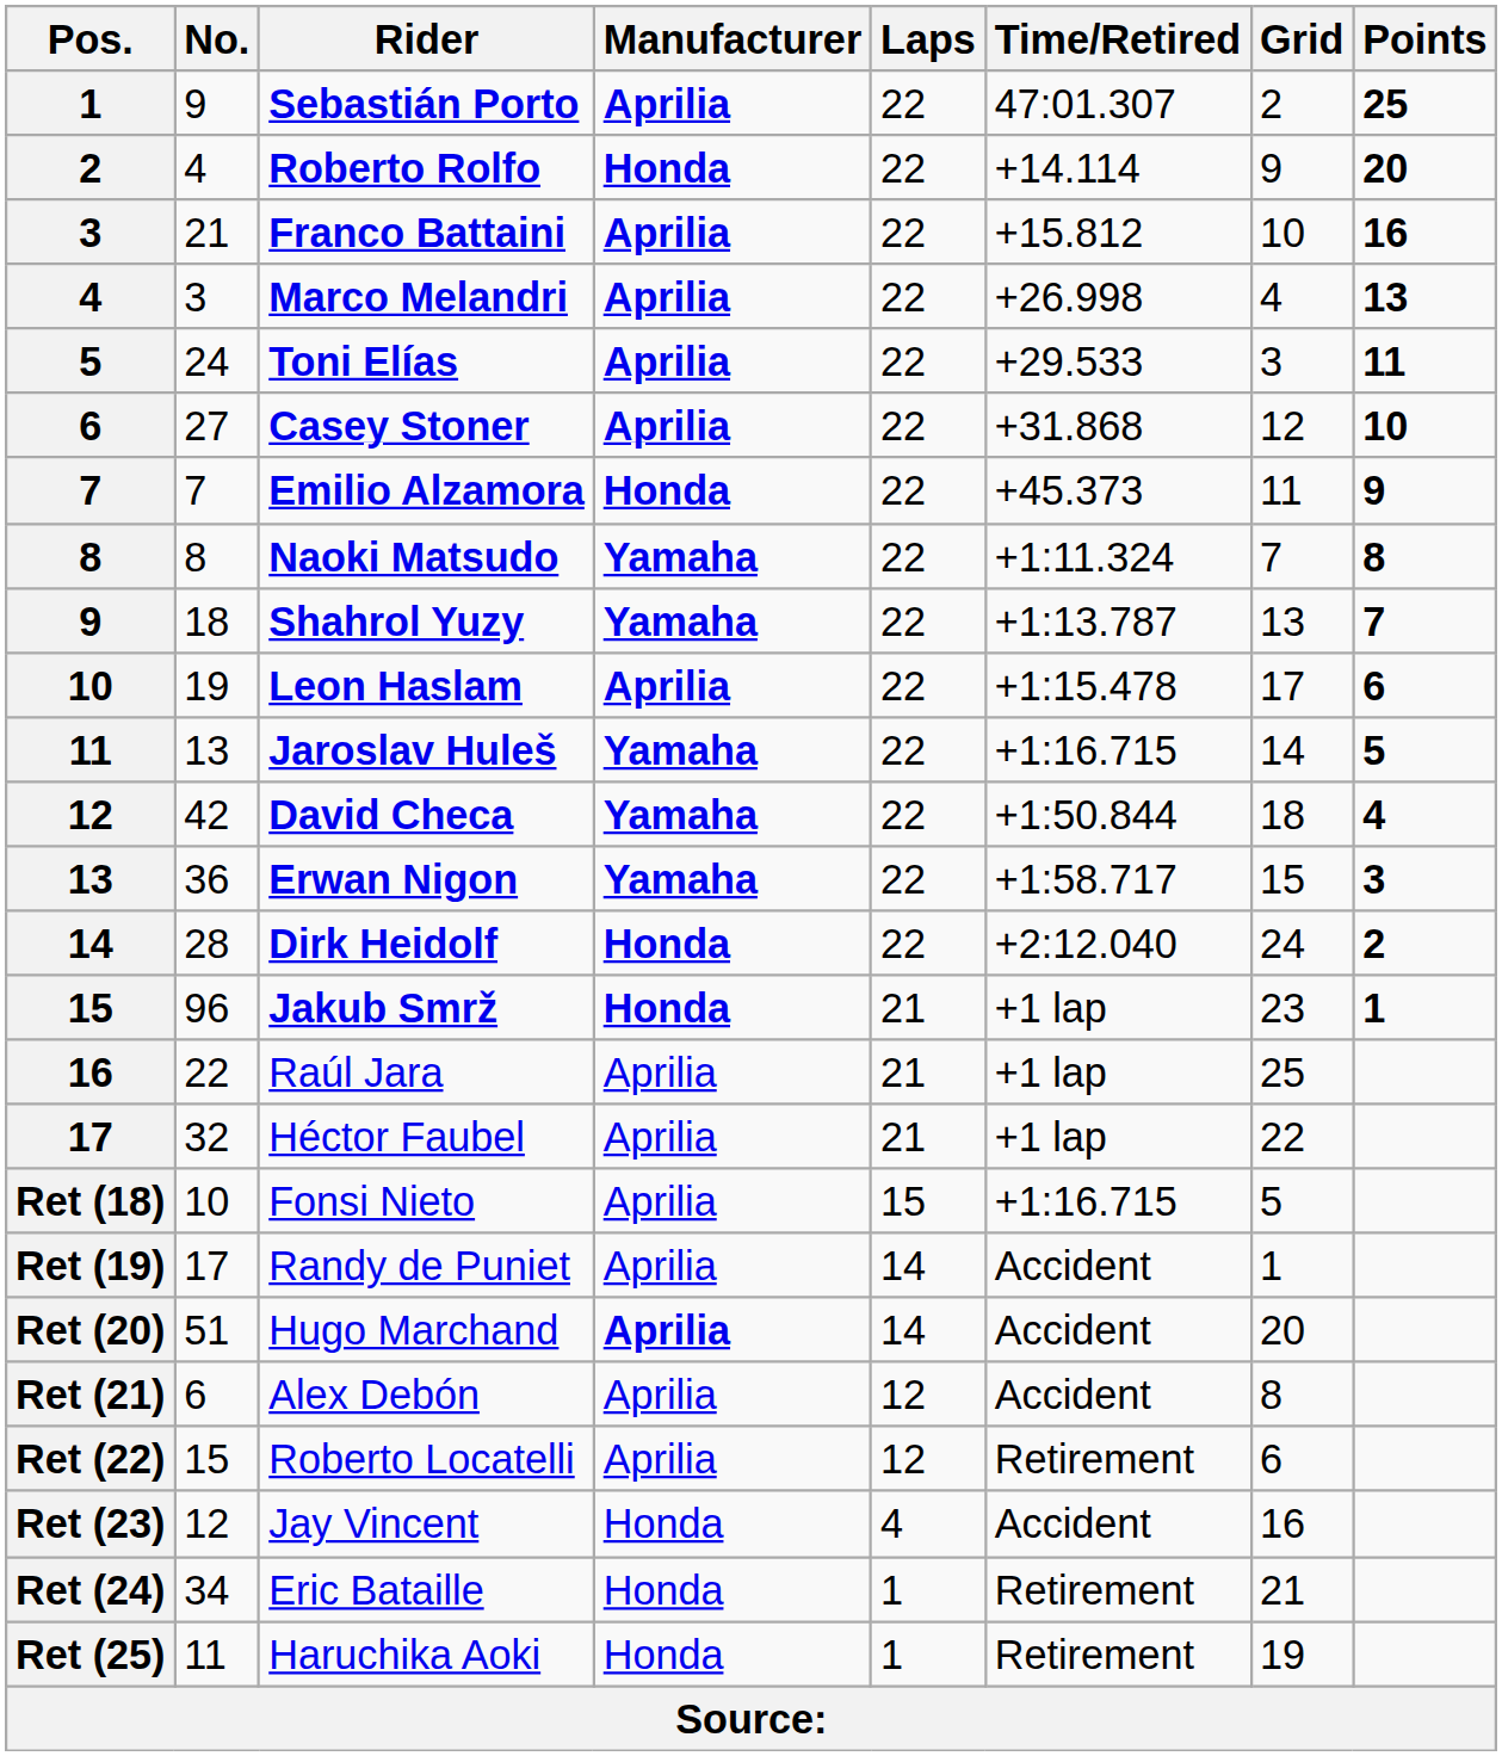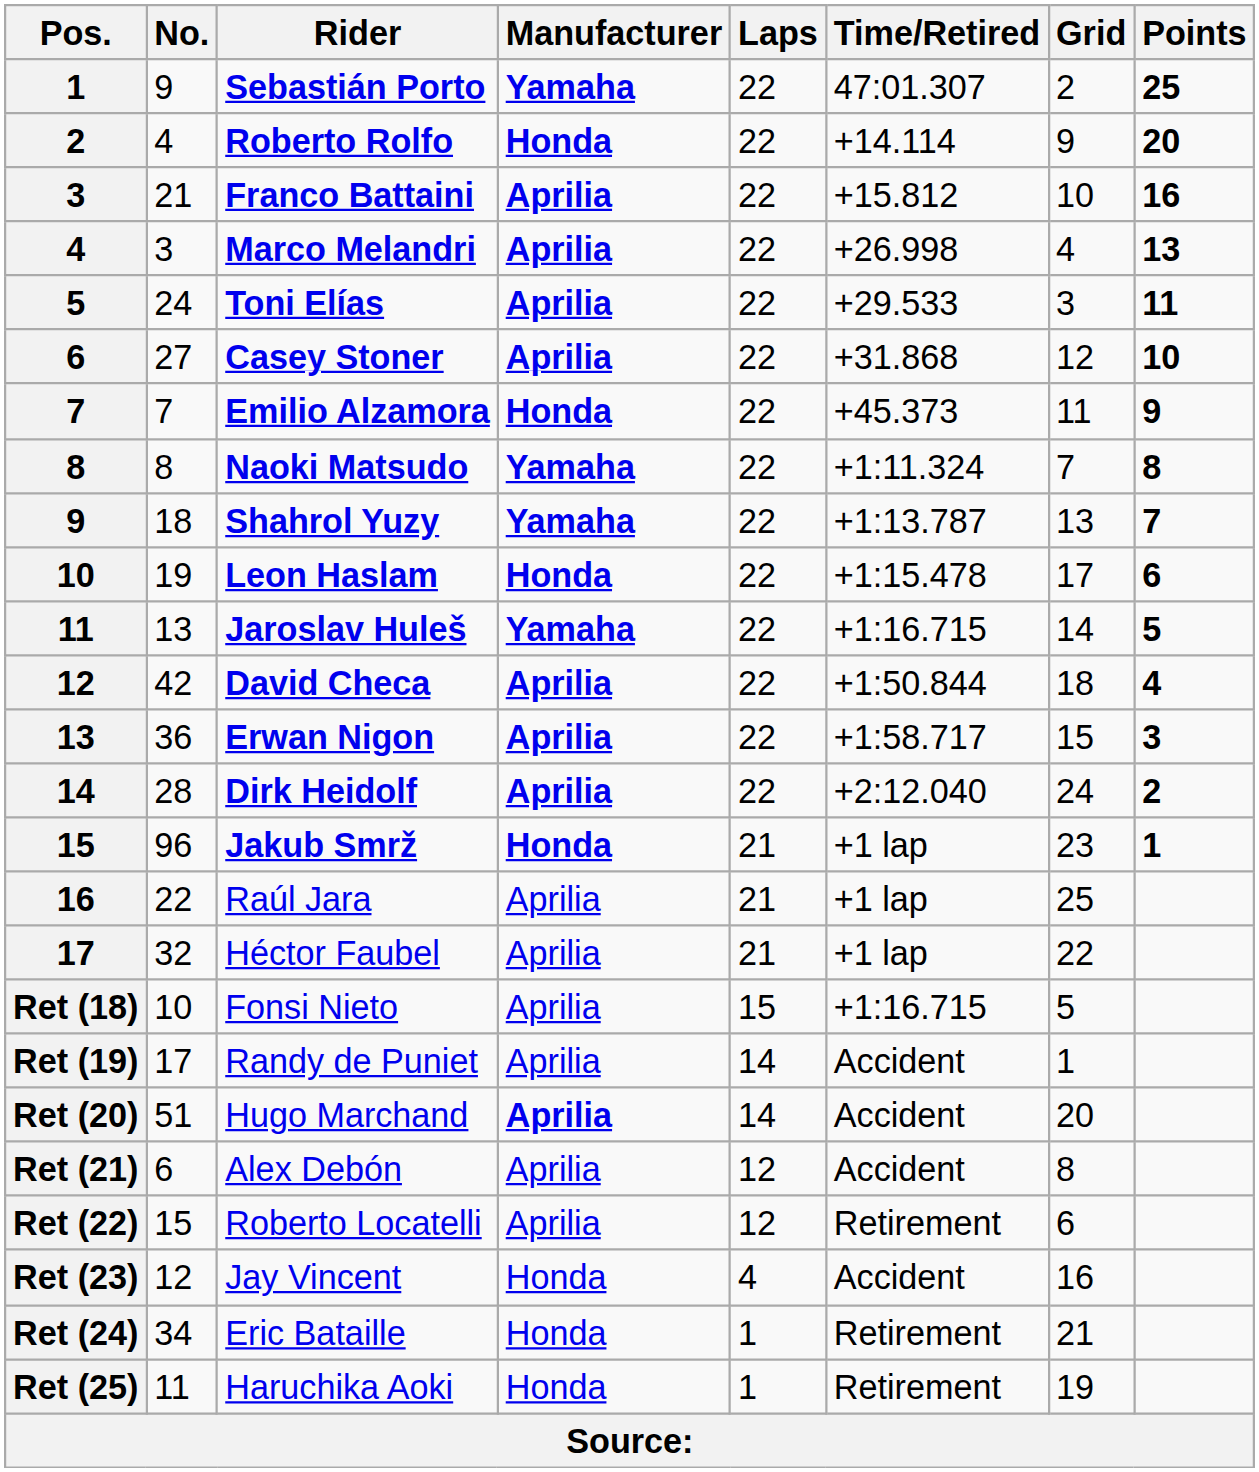Sebastián Porto | Manufacturer: Aprilia -> Yamaha
Leon Haslam | Manufacturer: Aprilia -> Honda
David Checa | Manufacturer: Yamaha -> Aprilia
Erwan Nigon | Manufacturer: Yamaha -> Aprilia
Dirk Heidolf | Manufacturer: Honda -> Aprilia
